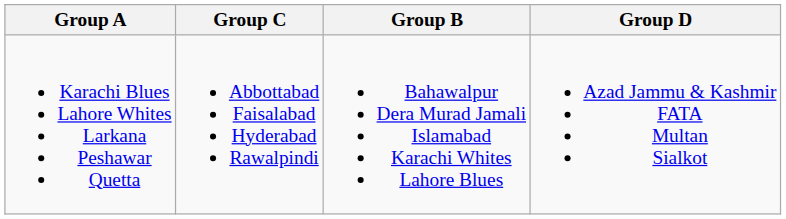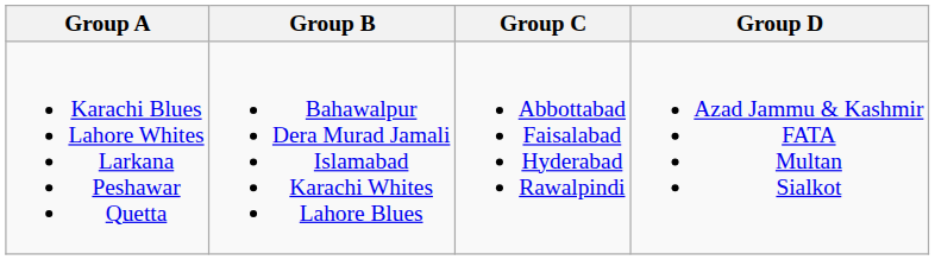columns swapped: Group B <-> Group C
